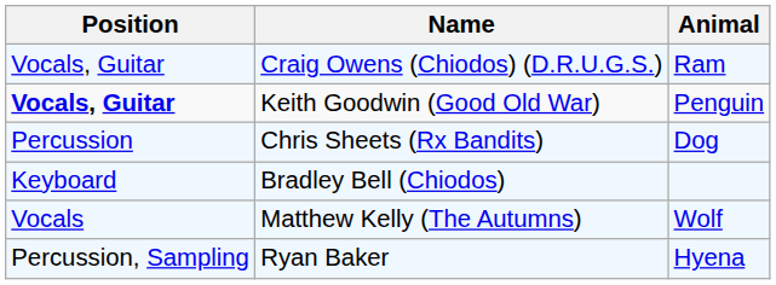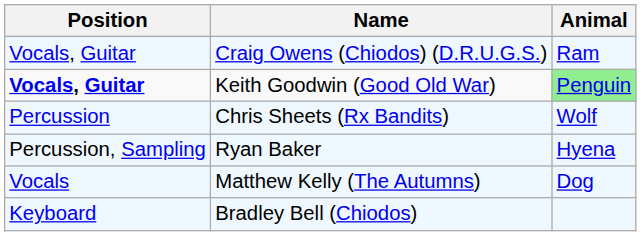Keith Goodwin (Good Old War) | Animal: no background -> lightgreen background
Chris Sheets (Rx Bandits) | Animal: Dog -> Wolf
rows swapped: Ryan Baker <-> Bradley Bell (Chiodos)
Matthew Kelly (The Autumns) | Animal: Wolf -> Dog
